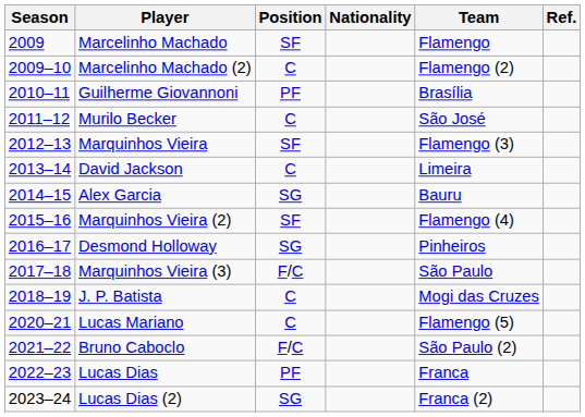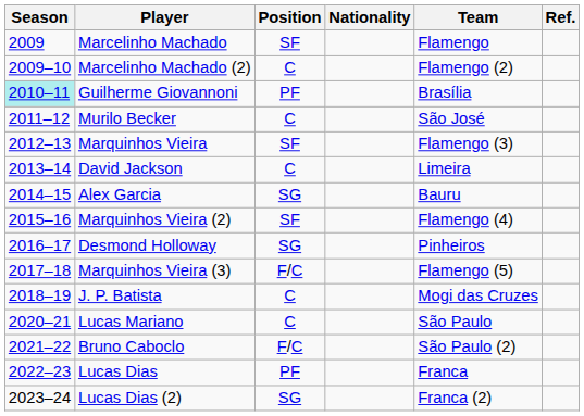Guilherme Giovannoni | Season: no background -> paleturquoise background
Marquinhos Vieira (3) | Team: São Paulo -> Flamengo (5)
Lucas Mariano | Team: Flamengo (5) -> São Paulo
